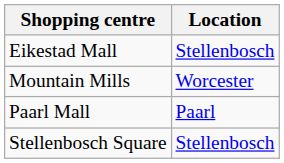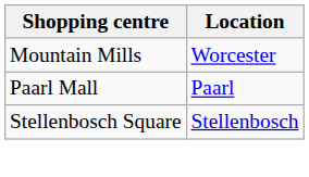- row: Eikestad Mall | Stellenbosch
